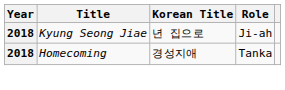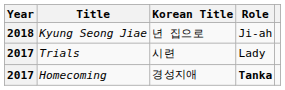+ row: 2017 | Trials | 시련 | Lady
Homecoming | Year: 2018 -> 2017
Homecoming | Role: normal -> bold
